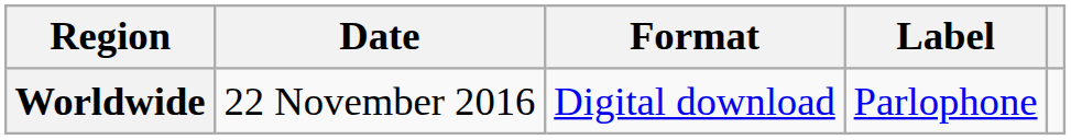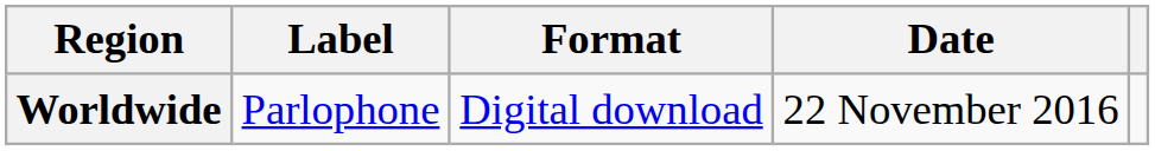columns swapped: Date <-> Label
